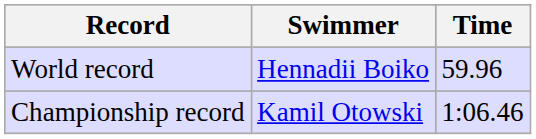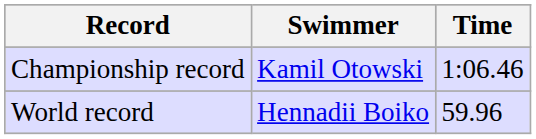rows swapped: World record <-> Championship record
